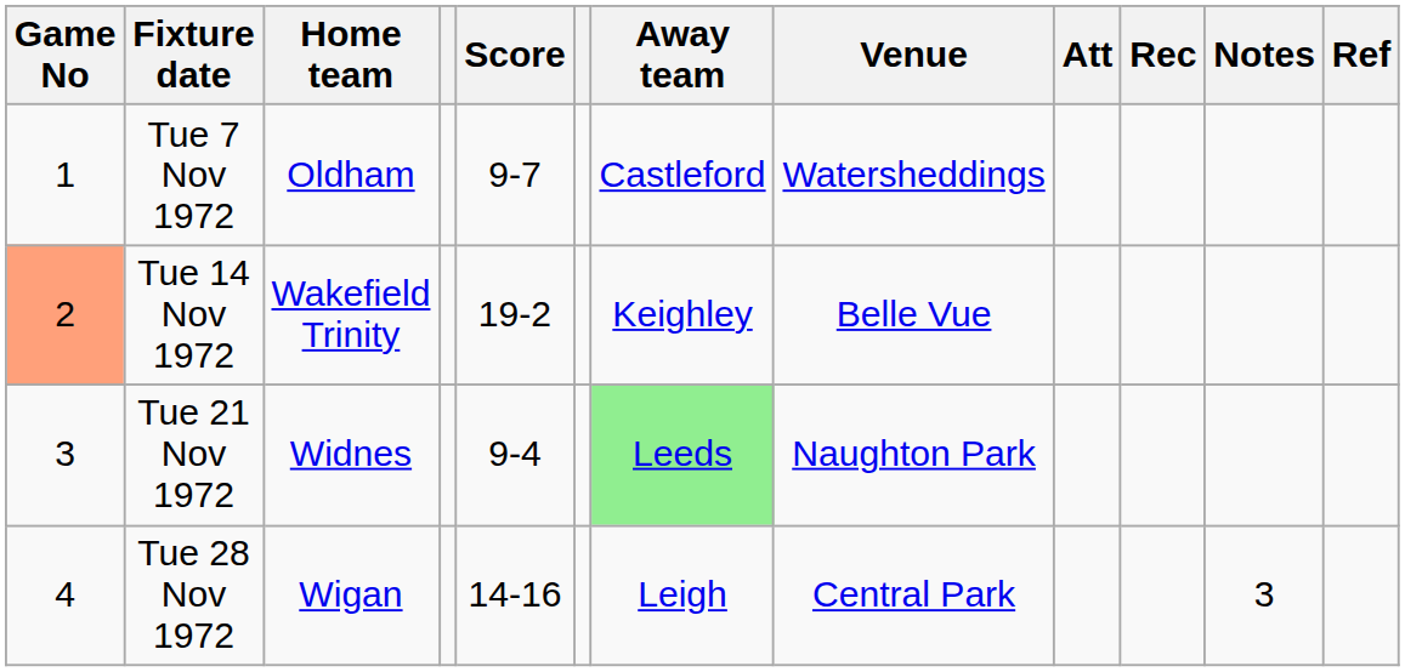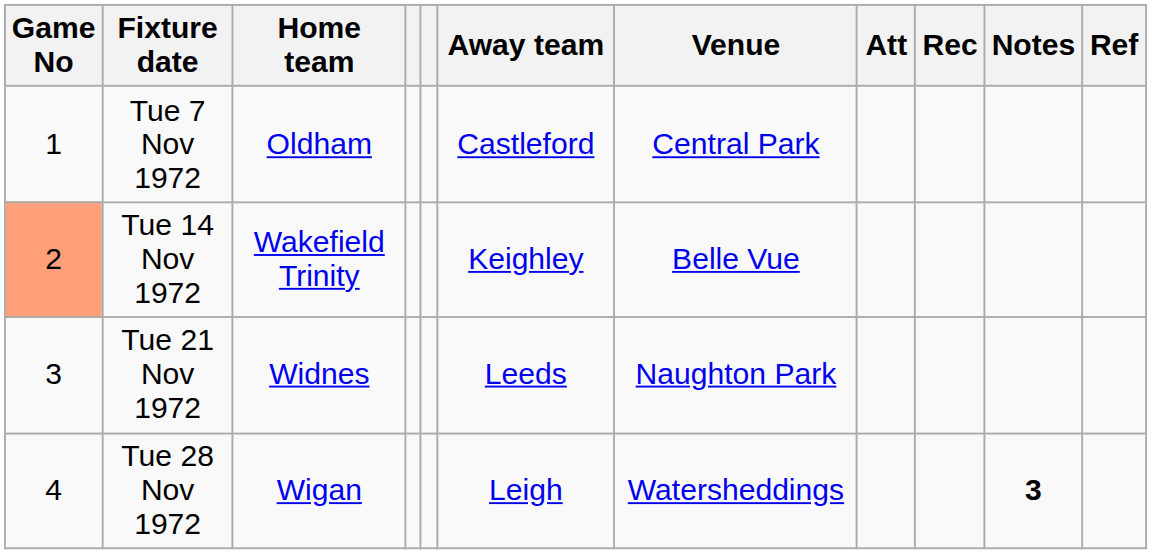- column: Score | 9-7 | 19-2 | 9-4 | 14-16
Tue 7 Nov 1972 | Venue: Watersheddings -> Central Park
Tue 21 Nov 1972 | Away team: lightgreen background -> no background
Tue 28 Nov 1972 | Venue: Central Park -> Watersheddings
Tue 28 Nov 1972 | Notes: normal -> bold
